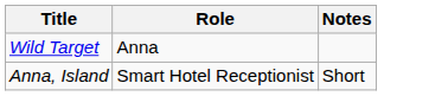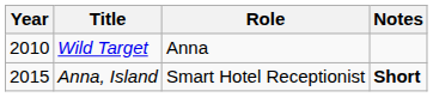+ column: Year | 2010 | 2015
Anna, Island | Notes: normal -> bold
